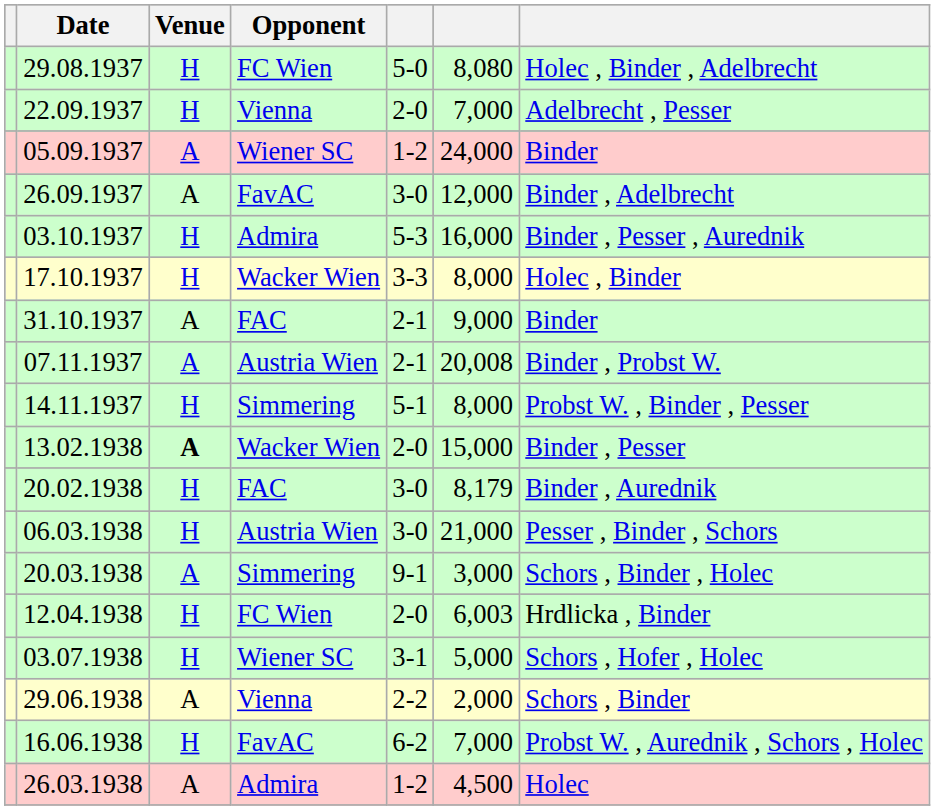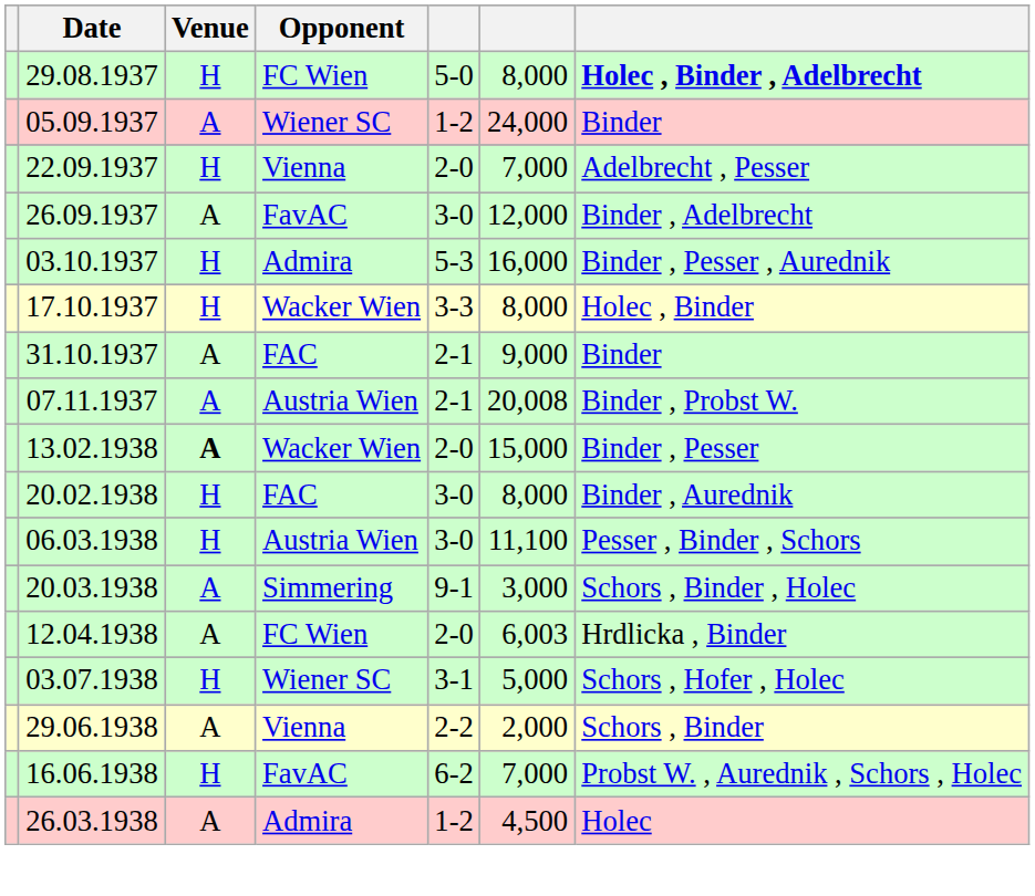29.08.1937 | column 6: 8,080 -> 8,000
29.08.1937 | column 7: normal -> bold
rows swapped: 05.09.1937 <-> 22.09.1937
- row: 14.11.1937 | H | Simmering | 5-1 | 8,000 | Probst W. , Binder , Pesser
20.02.1938 | column 6: 8,179 -> 8,000
06.03.1938 | column 6: 21,000 -> 11,100
12.04.1938 | Venue: H -> A
